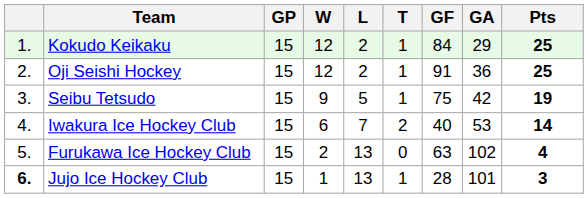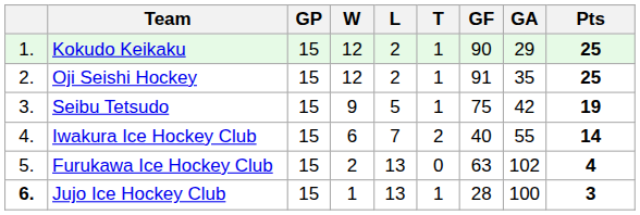Kokudo Keikaku | GF: 84 -> 90
Oji Seishi Hockey | GA: 36 -> 35
Iwakura Ice Hockey Club | GA: 53 -> 55
Jujo Ice Hockey Club | GA: 101 -> 100
